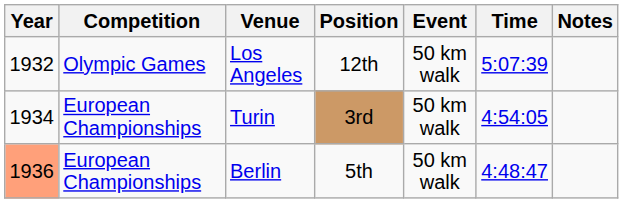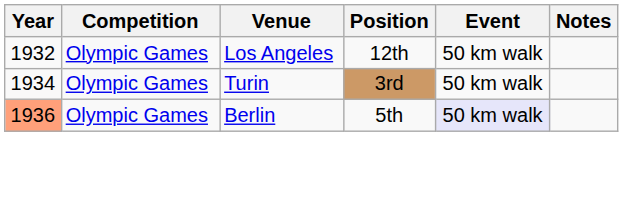- column: Time | 5:07:39 | 4:54:05 | 4:48:47
Turin | Competition: European Championships -> Olympic Games
Berlin | Competition: European Championships -> Olympic Games
Berlin | Event: no background -> lavender background
